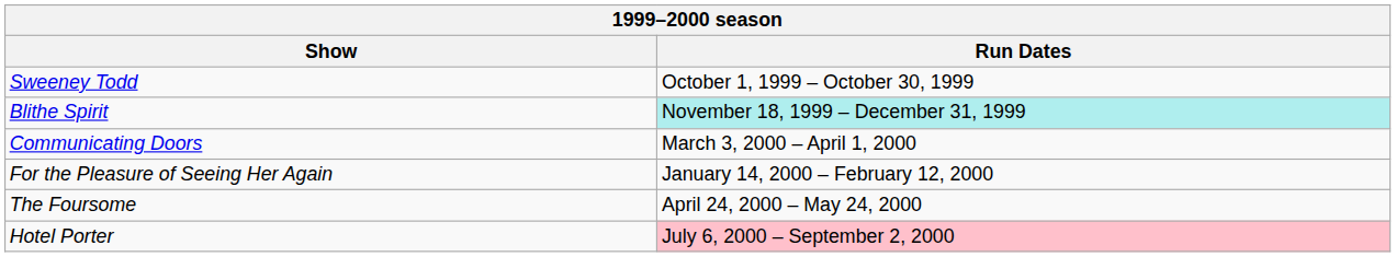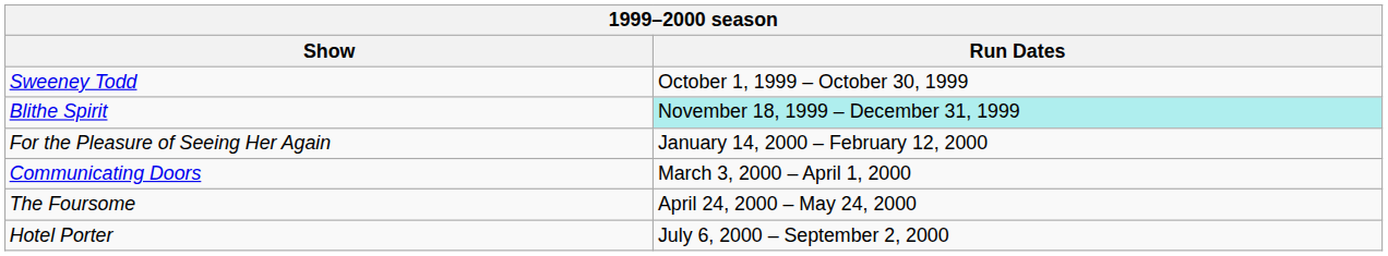rows swapped: For the Pleasure of Seeing Her Again <-> Communicating Doors
Hotel Porter | Run Dates: pink background -> no background
